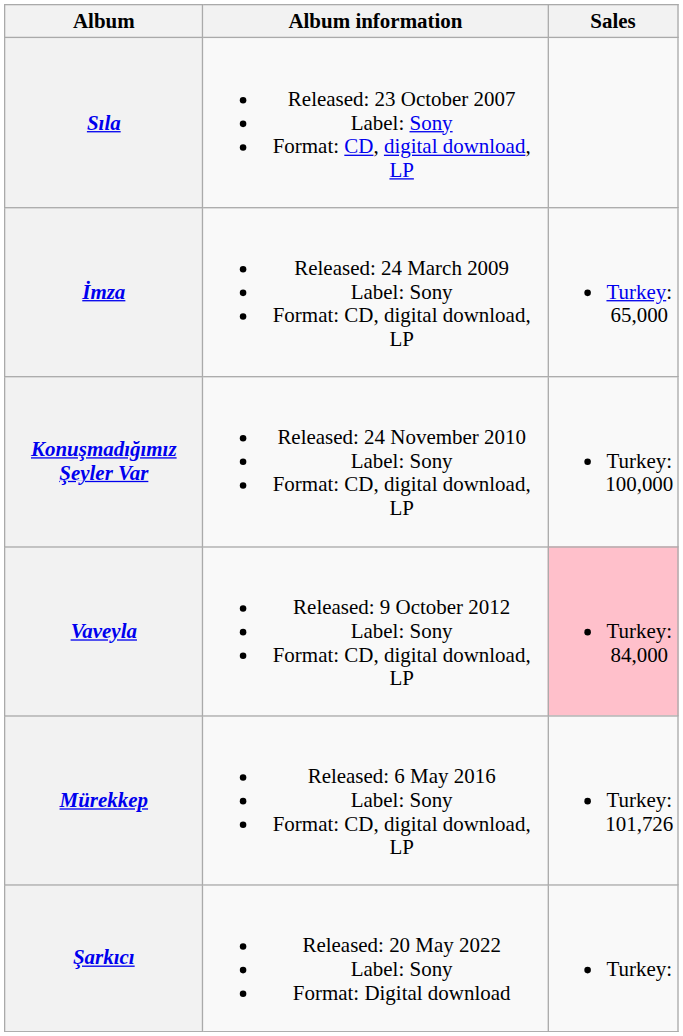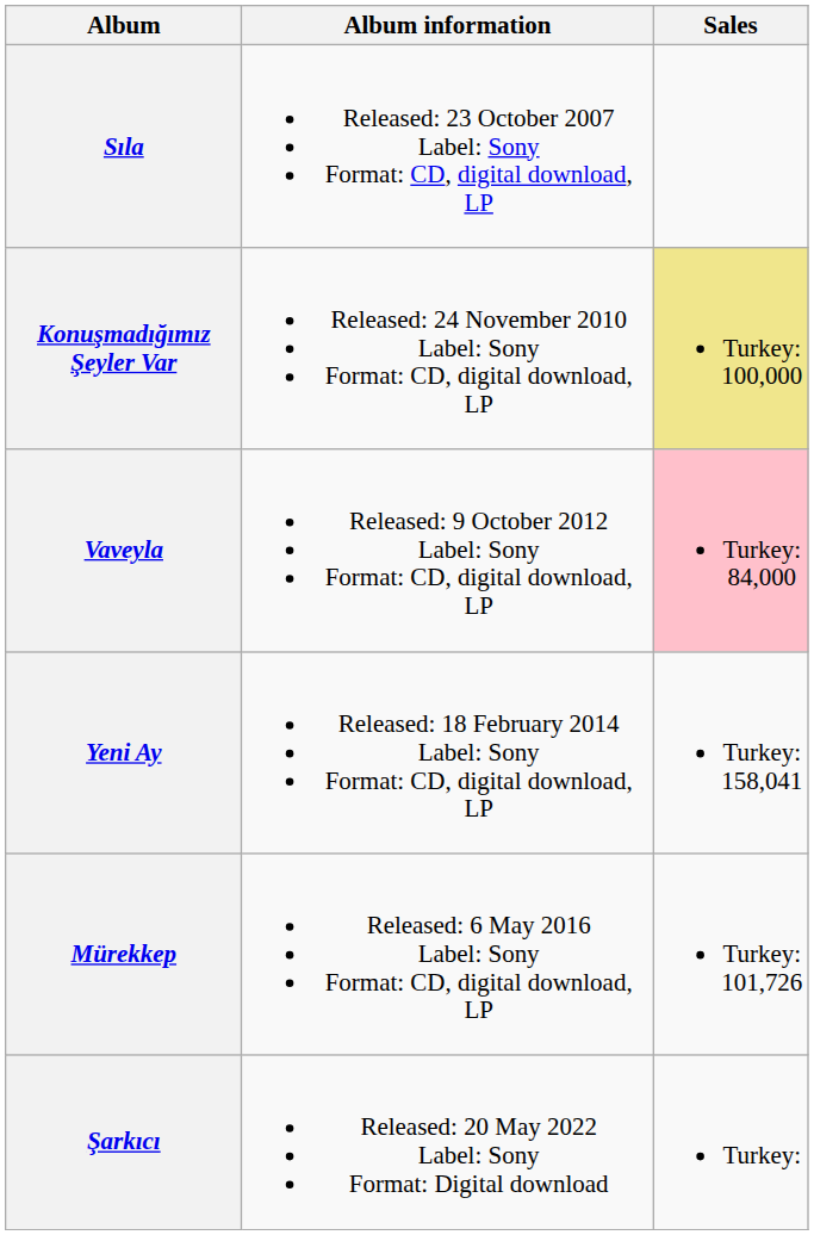- row: İmza | Released: 24 March 2009 Label: Sony Format: CD, digital download, LP | Turkey: 65,000
Konuşmadığımız Şeyler Var | Sales: no background -> khaki background
+ row: Yeni Ay | Released: 18 February 2014 Label: Sony Format: CD, digital download, LP | Turkey: 158,041
